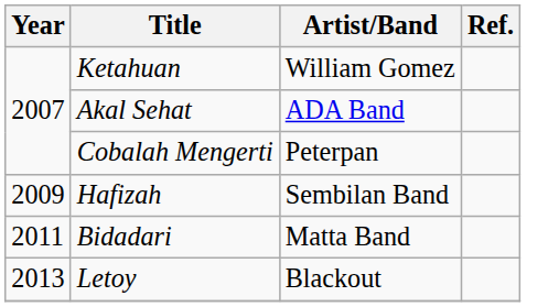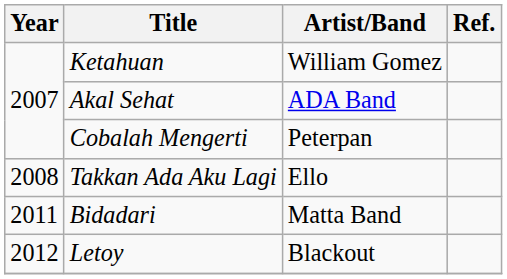+ row: 2008 | Takkan Ada Aku Lagi | Ello
- row: 2009 | Hafizah | Sembilan Band
Letoy | Year: 2013 -> 2012
